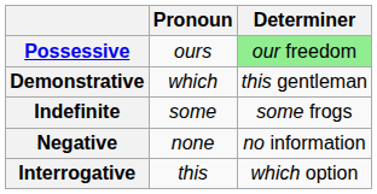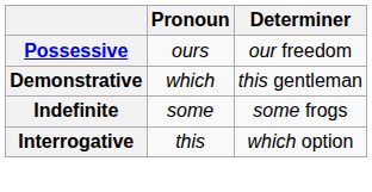Possessive | Determiner: lightgreen background -> no background
- row: Negative | none | no information
